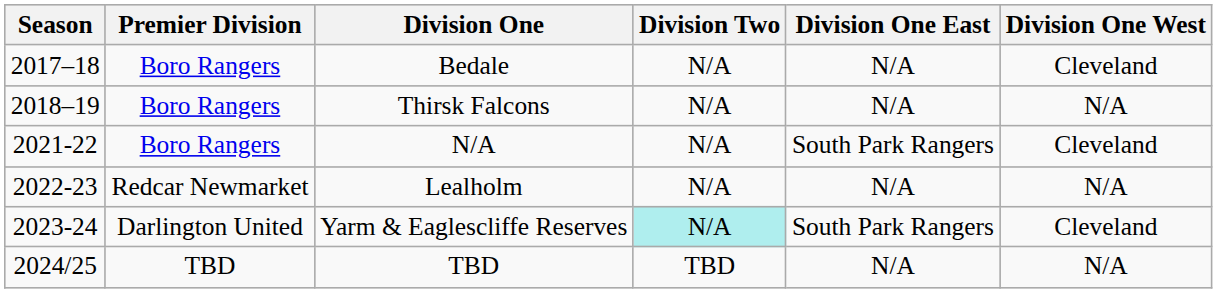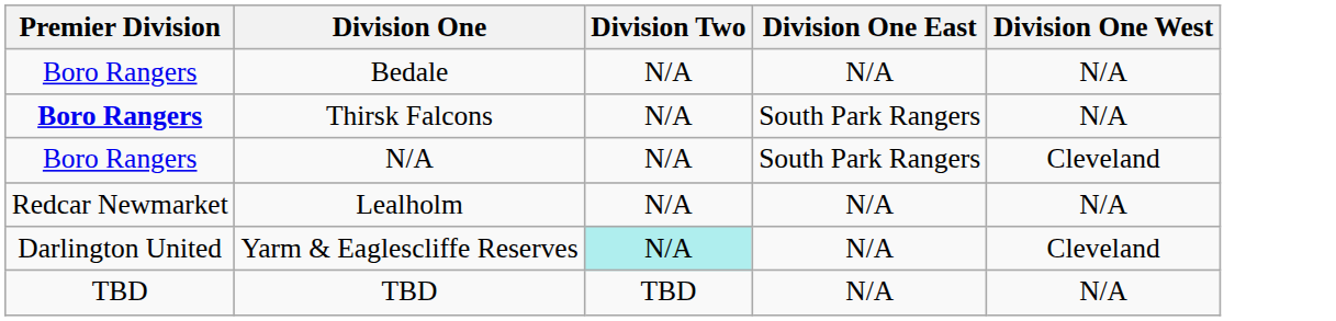- column: Season | 2017–18 | 2018–19 | 2021-22 | 2022-23 | 2023-24 | 2024/25
Bedale | Division One West: Cleveland -> N/A
Thirsk Falcons | Premier Division: normal -> bold
Thirsk Falcons | Division One East: N/A -> South Park Rangers
Yarm & Eaglescliffe Reserves | Division One East: South Park Rangers -> N/A
